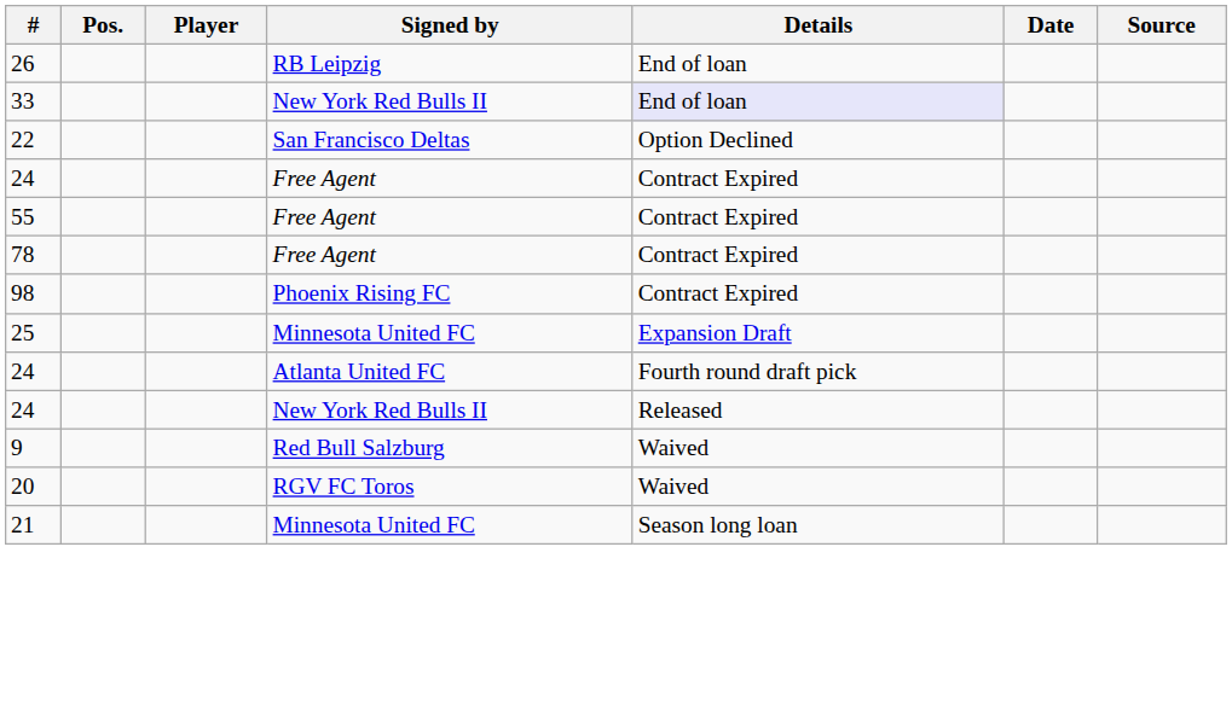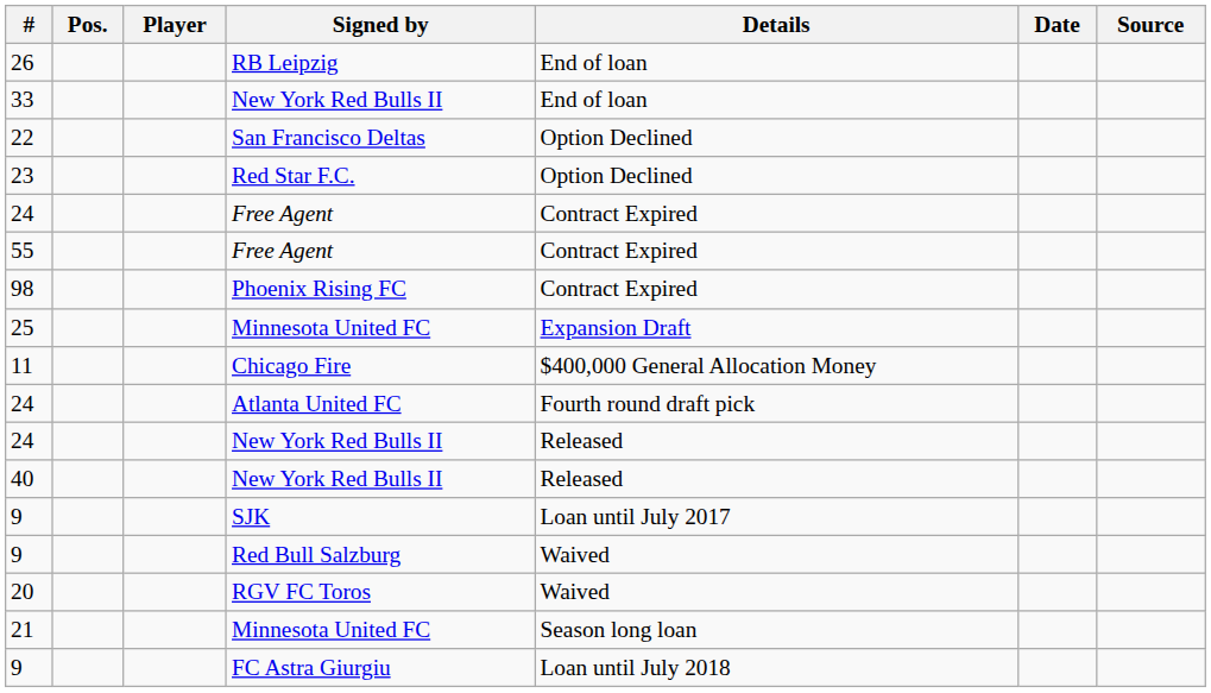33 | Details: lavender background -> no background
+ row: 23 | Red Star F.C. | Option Declined
- row: 78 | Free Agent | Contract Expired
+ row: 11 | Chicago Fire | $400,000 General Allocation Money
+ row: 40 | New York Red Bulls II | Released
+ row: 9 | SJK | Loan until July 2017
+ row: 9 | FC Astra Giurgiu | Loan until July 2018
